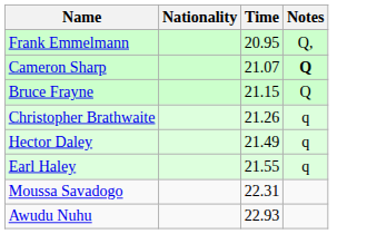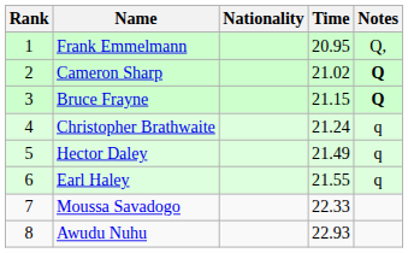+ column: Rank | 1 | 2 | 3 | 4 | 5 | 6 | 7 | 8
Cameron Sharp | Time: 21.07 -> 21.02
Bruce Frayne | Notes: normal -> bold
Christopher Brathwaite | Time: 21.26 -> 21.24
Moussa Savadogo | Time: 22.31 -> 22.33
